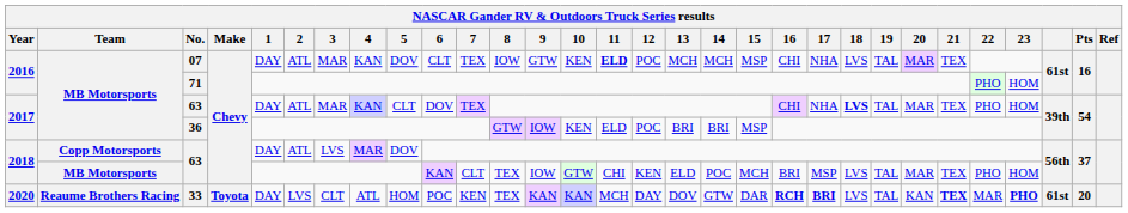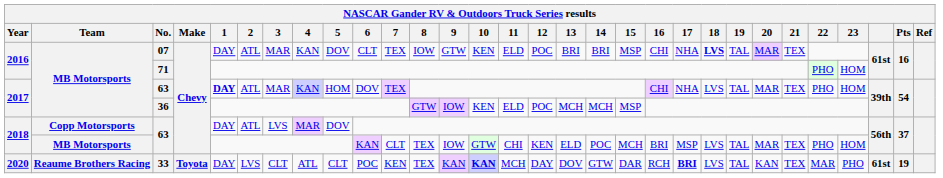07 | 11: bold -> normal
07 | 13: MCH -> BRI
07 | 14: MCH -> BRI
07 | 18: normal -> bold
2017 / 63 | 1: normal -> bold
2017 / 63 | 5: CLT -> HOM
2017 / 63 | 18: bold -> normal
36 | 13: BRI -> MCH
36 | 14: BRI -> MCH
33 | 5: HOM -> CLT
33 | 10: normal -> bold
33 | 16: bold -> normal
33 | 21: bold -> normal
33 | 23: bold -> normal
33 | Pts: 20 -> 19
